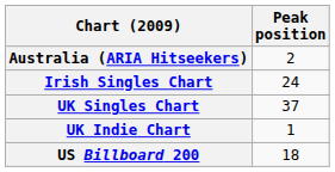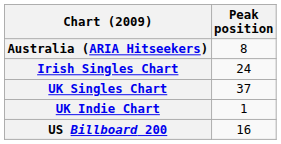Australia (ARIA Hitseekers) | Peak position: 2 -> 8
US Billboard 200 | Peak position: 18 -> 16
